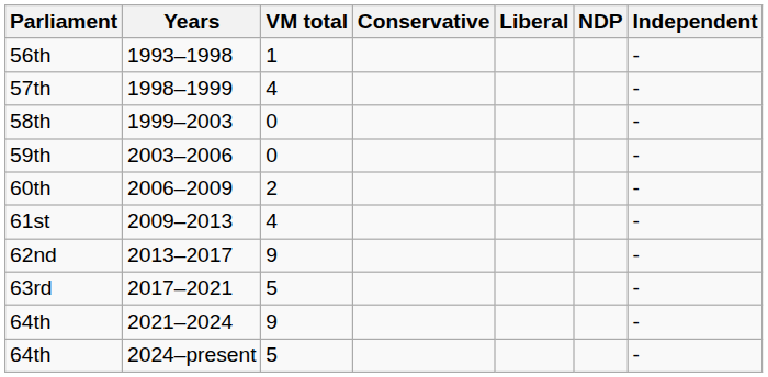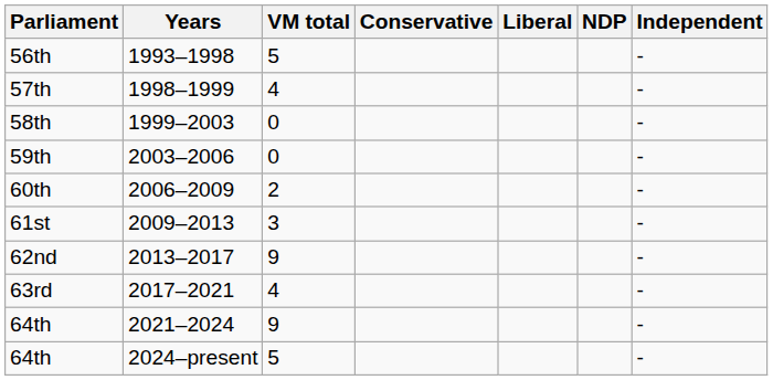56th | VM total: 1 -> 5
61st | VM total: 4 -> 3
63rd | VM total: 5 -> 4
